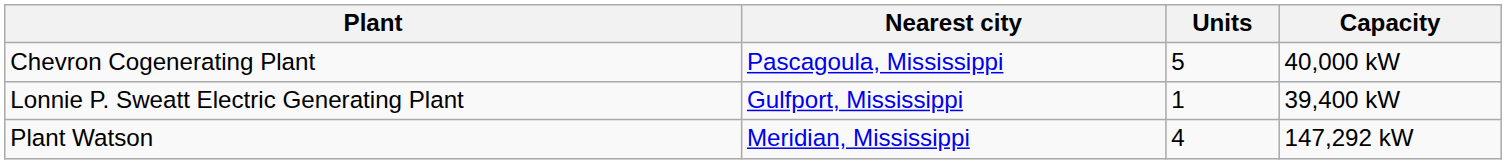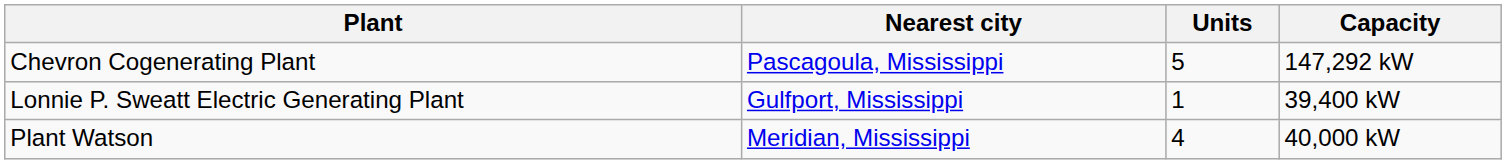Chevron Cogenerating Plant | Capacity: 40,000 kW -> 147,292 kW
Plant Watson | Capacity: 147,292 kW -> 40,000 kW
